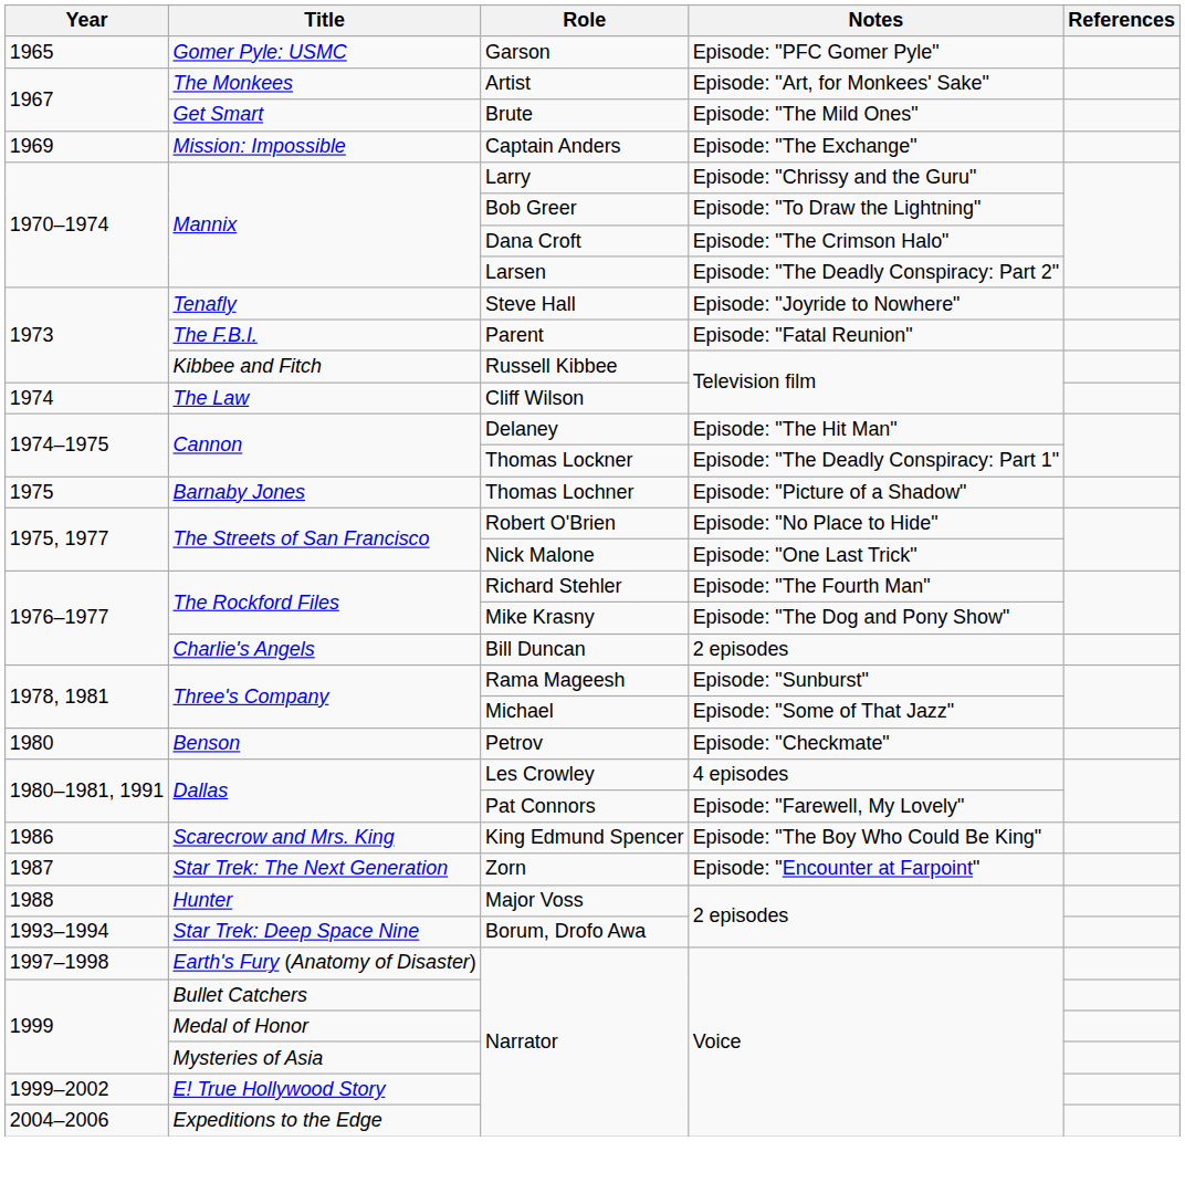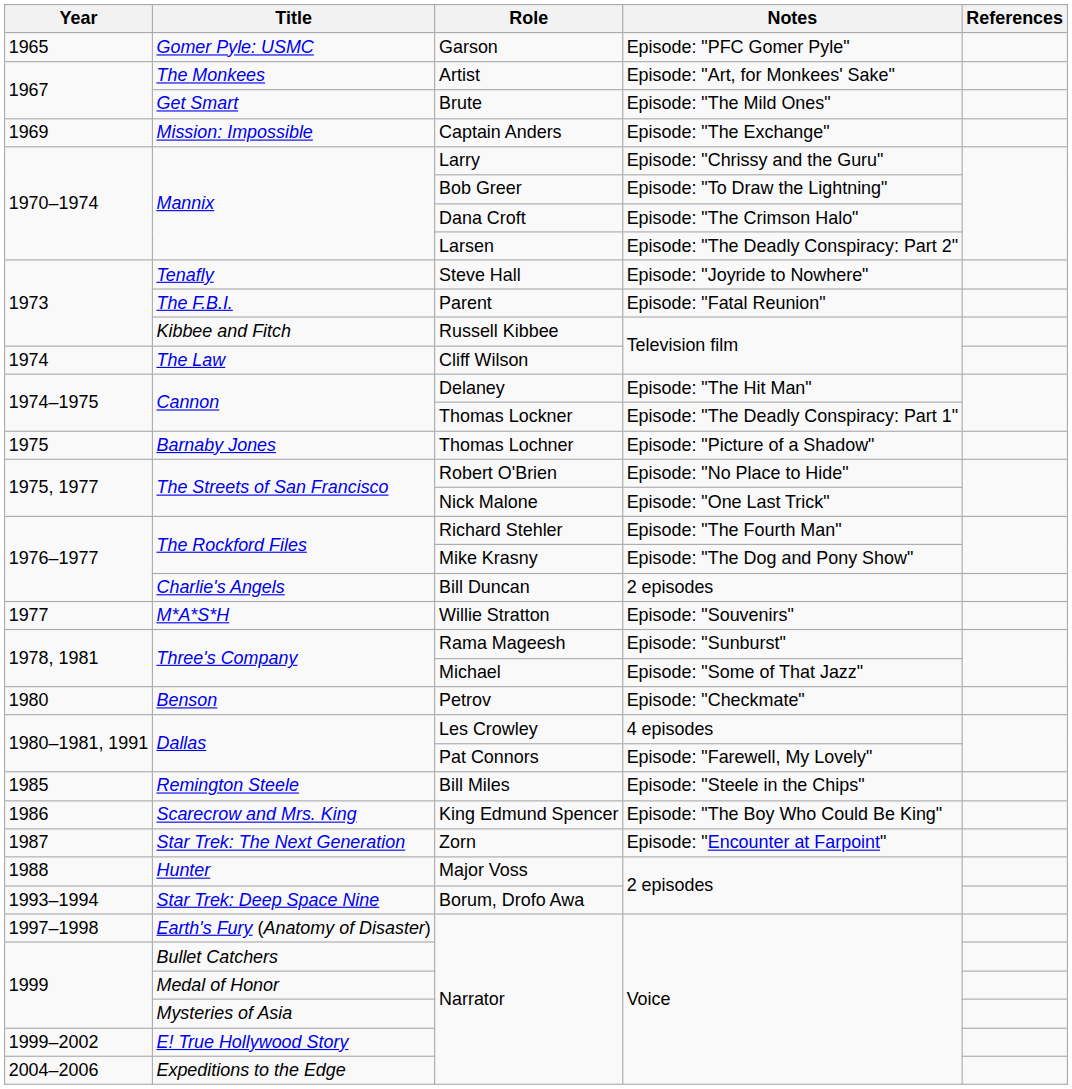+ row: 1977 | M*A*S*H | Willie Stratton | Episode: "Souvenirs"
+ row: 1985 | Remington Steele | Bill Miles | Episode: "Steele in the Chips"
